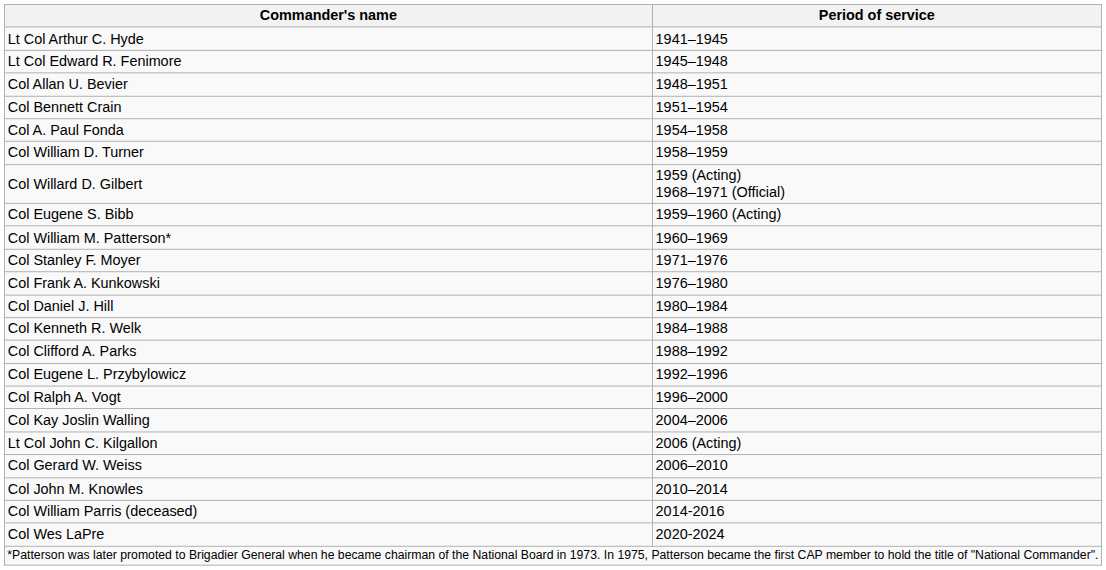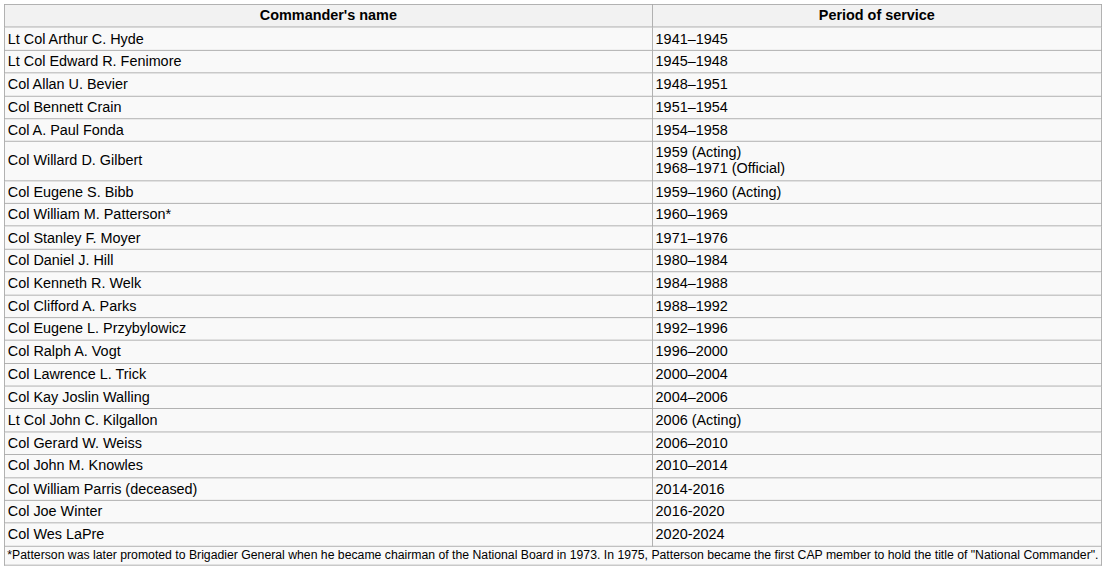- row: Col William D. Turner | 1958–1959
- row: Col Frank A. Kunkowski | 1976–1980
+ row: Col Lawrence L. Trick | 2000–2004
+ row: Col Joe Winter | 2016-2020
